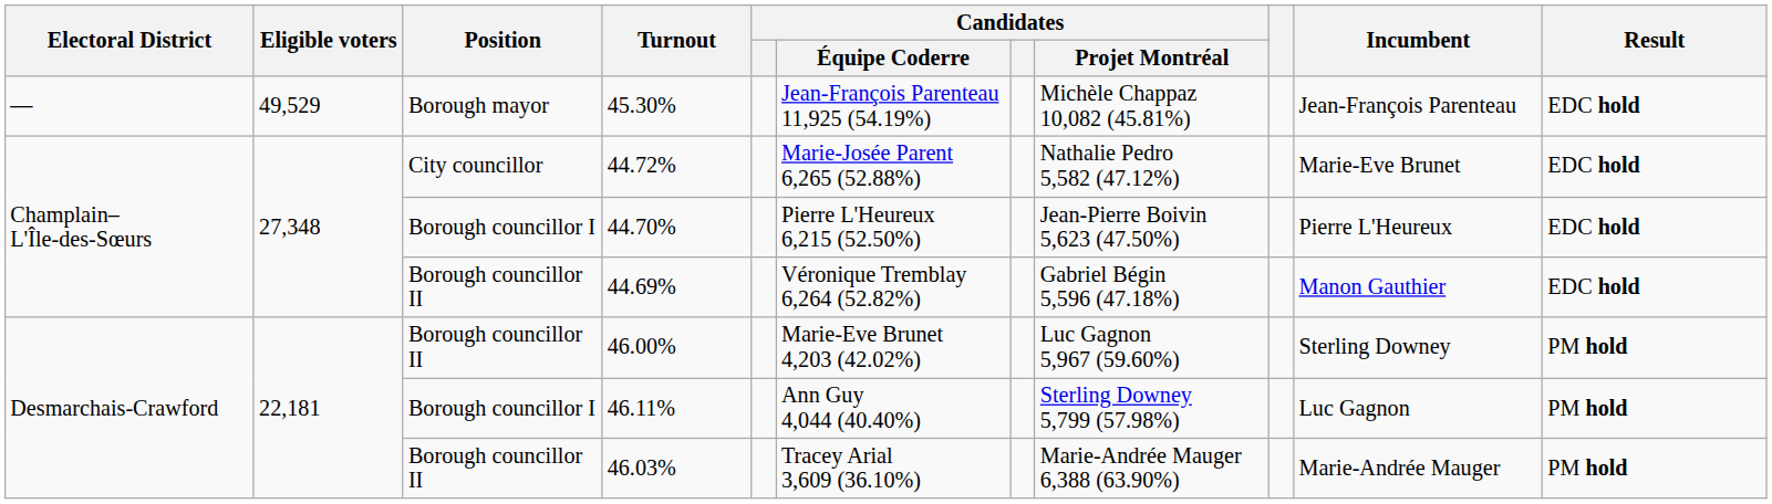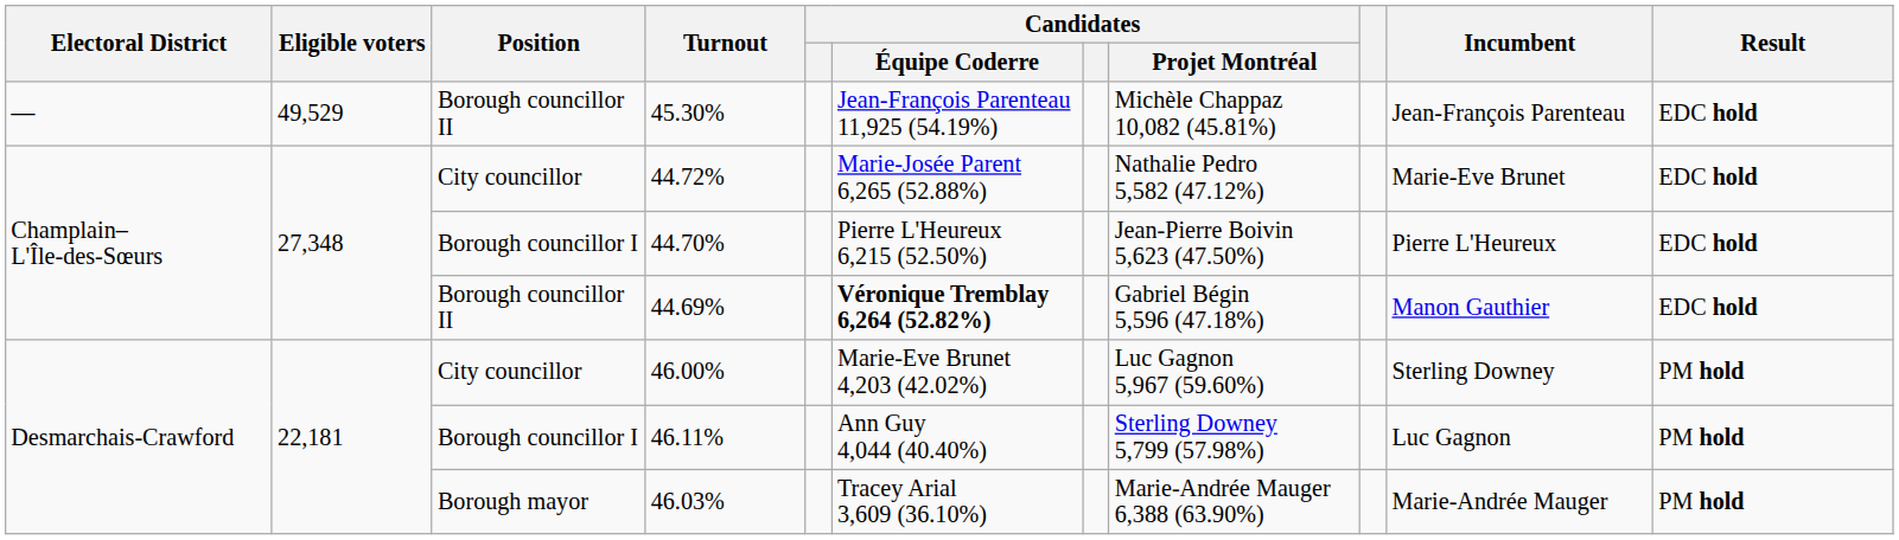45.30% | Position: Borough mayor -> Borough councillor II
44.69% | Candidates / Équipe Coderre: normal -> bold
46.00% | Position: Borough councillor II -> City councillor
46.03% | Position: Borough councillor II -> Borough mayor
